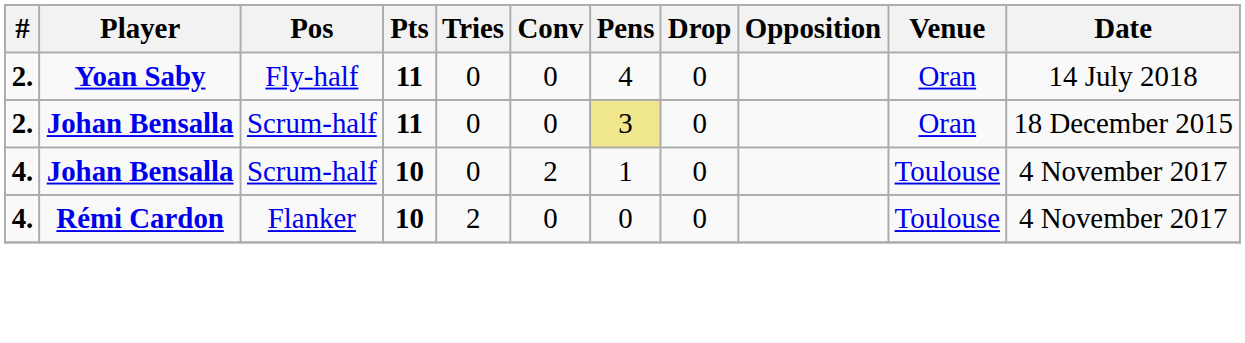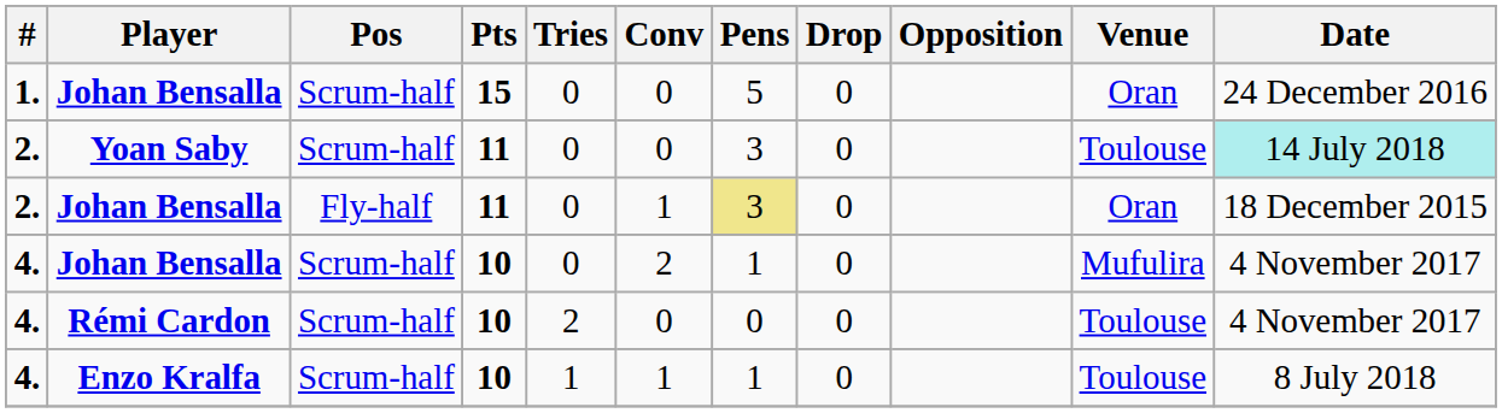+ row: 1. | Johan Bensalla | Scrum-half | 15 | 0 | 0 | 5 | 0 | Oran | 24 December 2016
Yoan Saby | Pos: Fly-half -> Scrum-half
Yoan Saby | Pens: 4 -> 3
Yoan Saby | Venue: Oran -> Toulouse
Yoan Saby | Date: no background -> paleturquoise background
2. / Johan Bensalla | Pos: Scrum-half -> Fly-half
2. / Johan Bensalla | Conv: 0 -> 1
4. / Johan Bensalla | Venue: Toulouse -> Mufulira
Rémi Cardon | Pos: Flanker -> Scrum-half
+ row: 4. | Enzo Kralfa | Scrum-half | 10 | 1 | 1 | 1 | 0 | Toulouse | 8 July 2018
